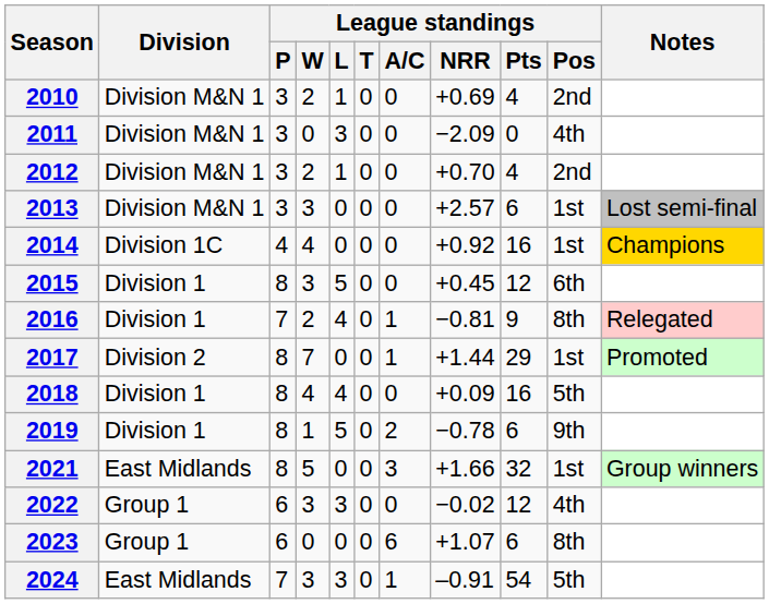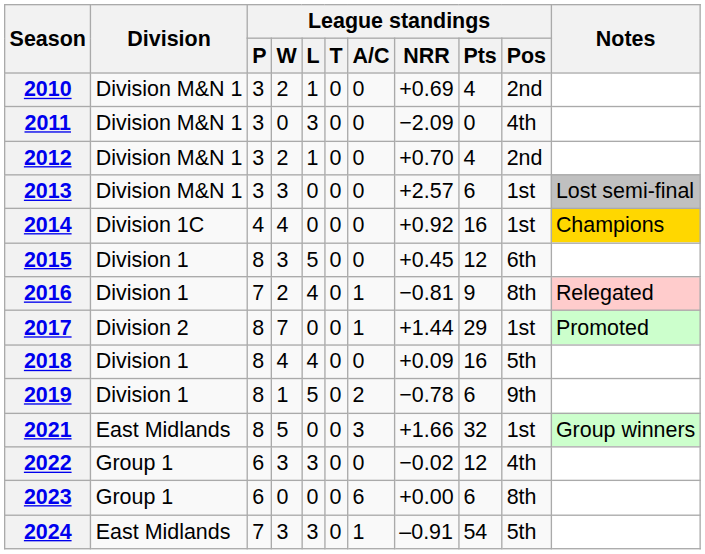2023 | League standings / NRR: +1.07 -> +0.00
